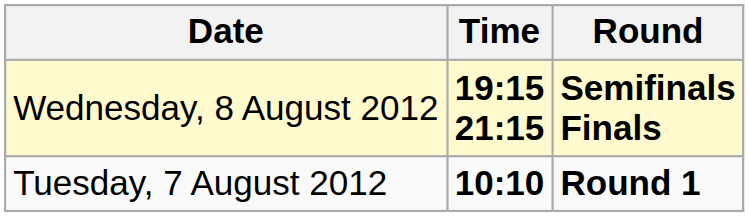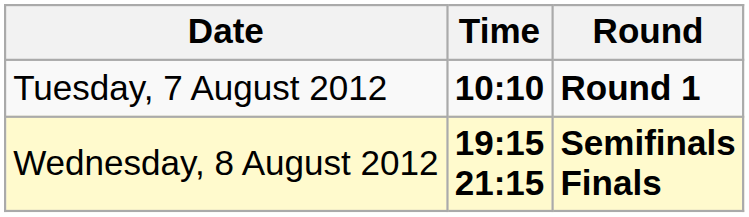rows swapped: Tuesday, 7 August 2012 <-> Wednesday, 8 August 2012
